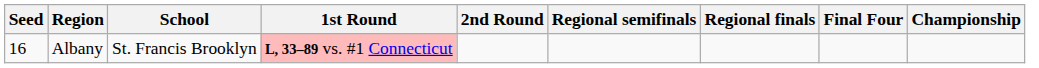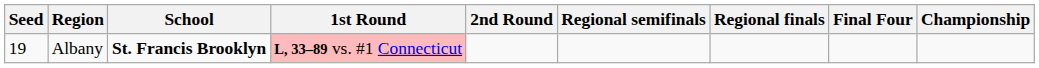Albany | Seed: 16 -> 19
Albany | School: normal -> bold
